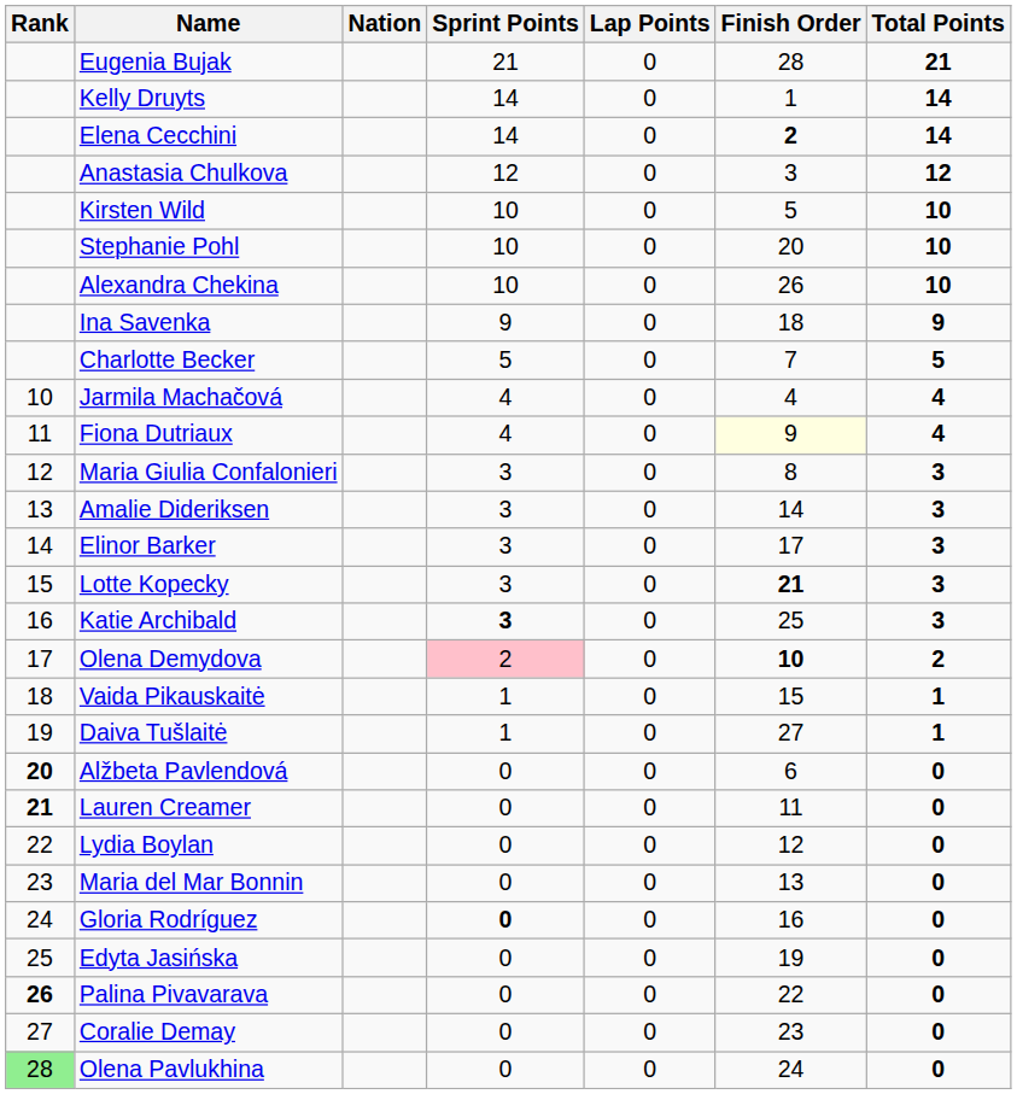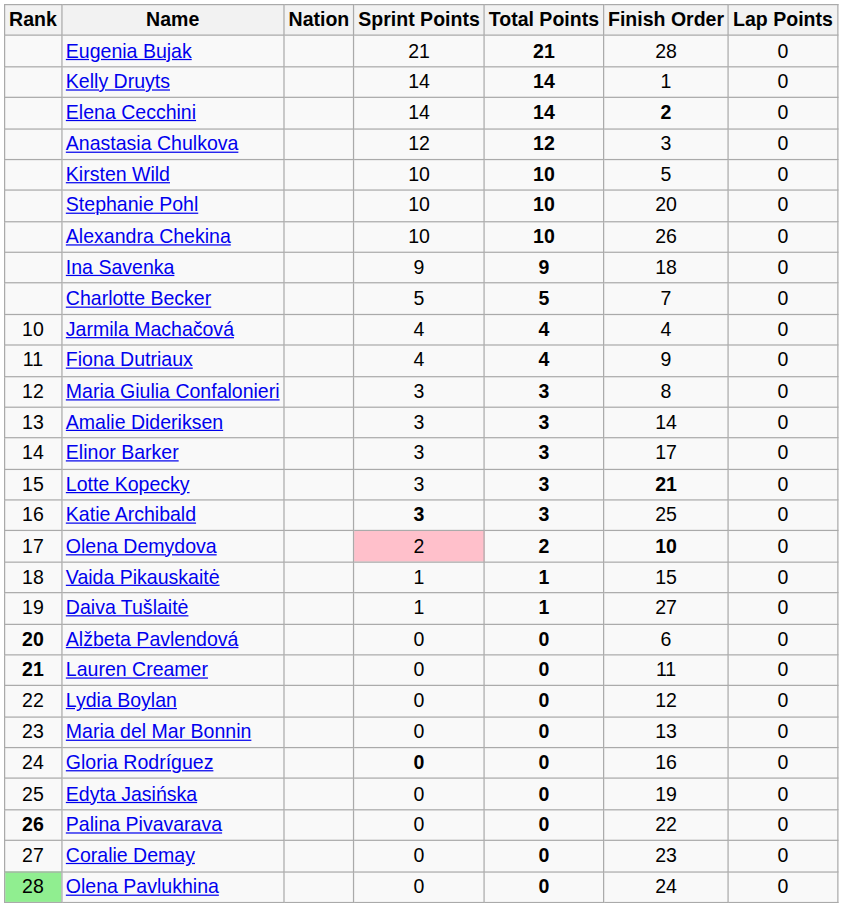columns swapped: Lap Points <-> Total Points
Fiona Dutriaux | Finish Order: lightyellow background -> no background
